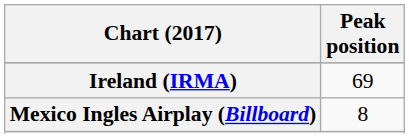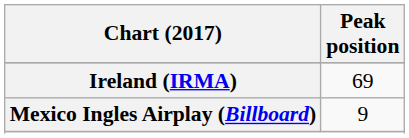Mexico Ingles Airplay (Billboard) | Peak position: 8 -> 9
